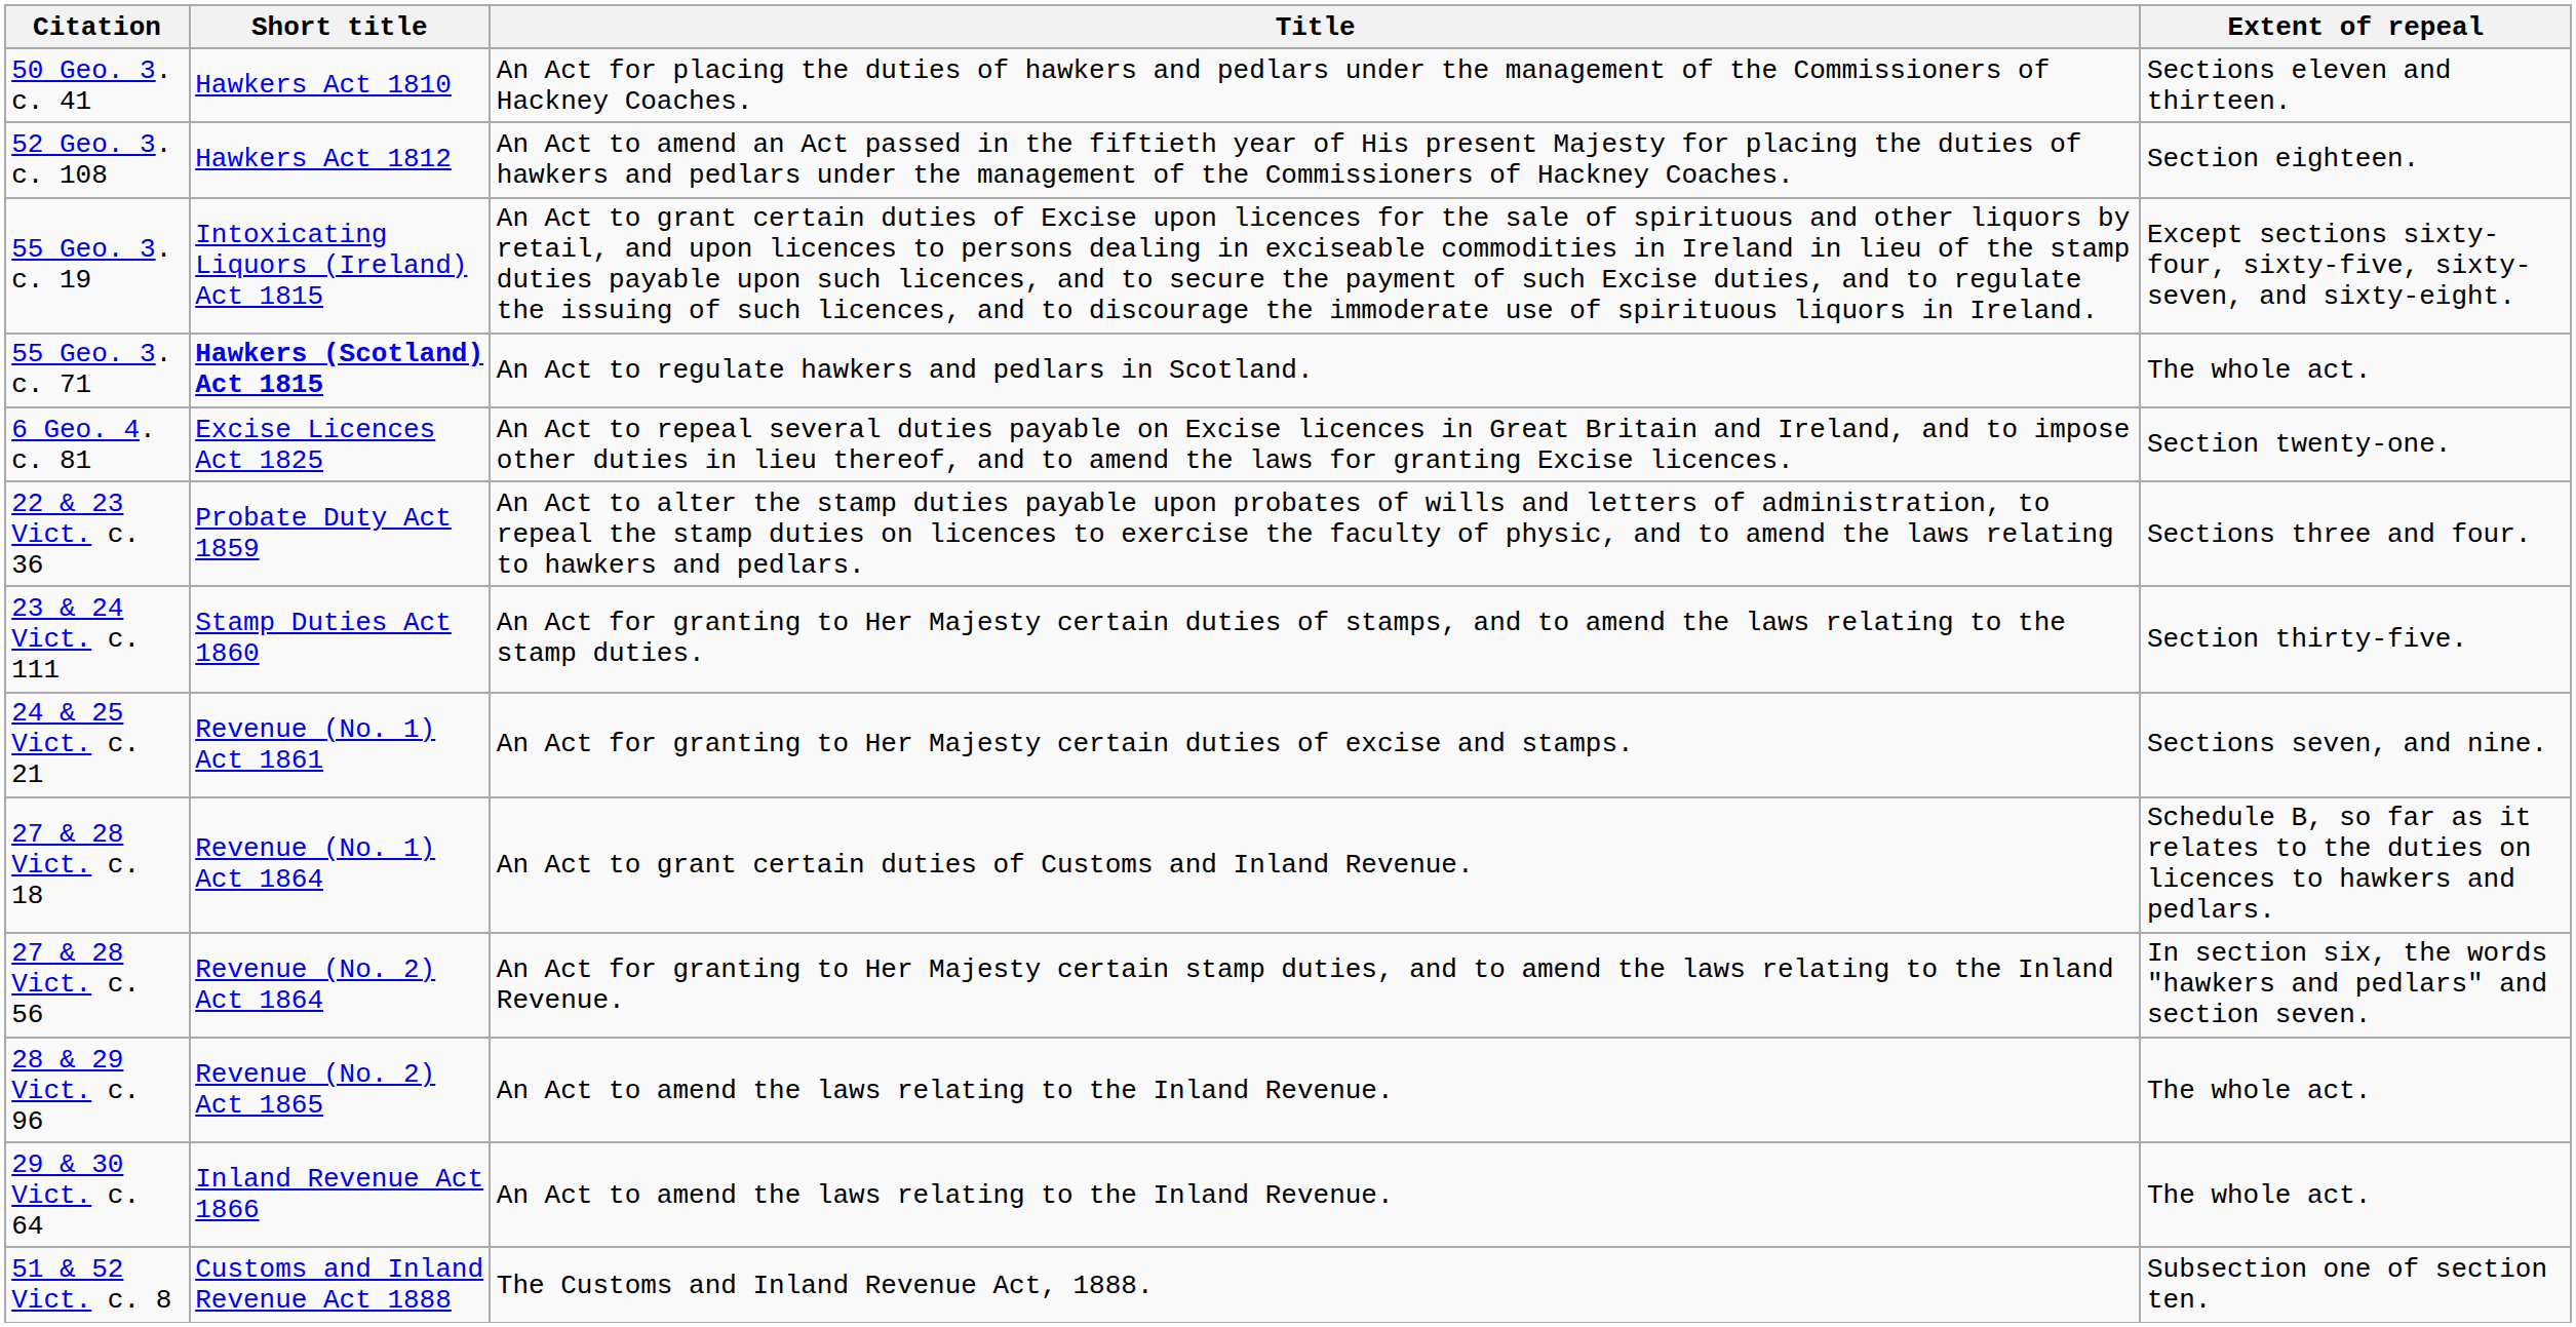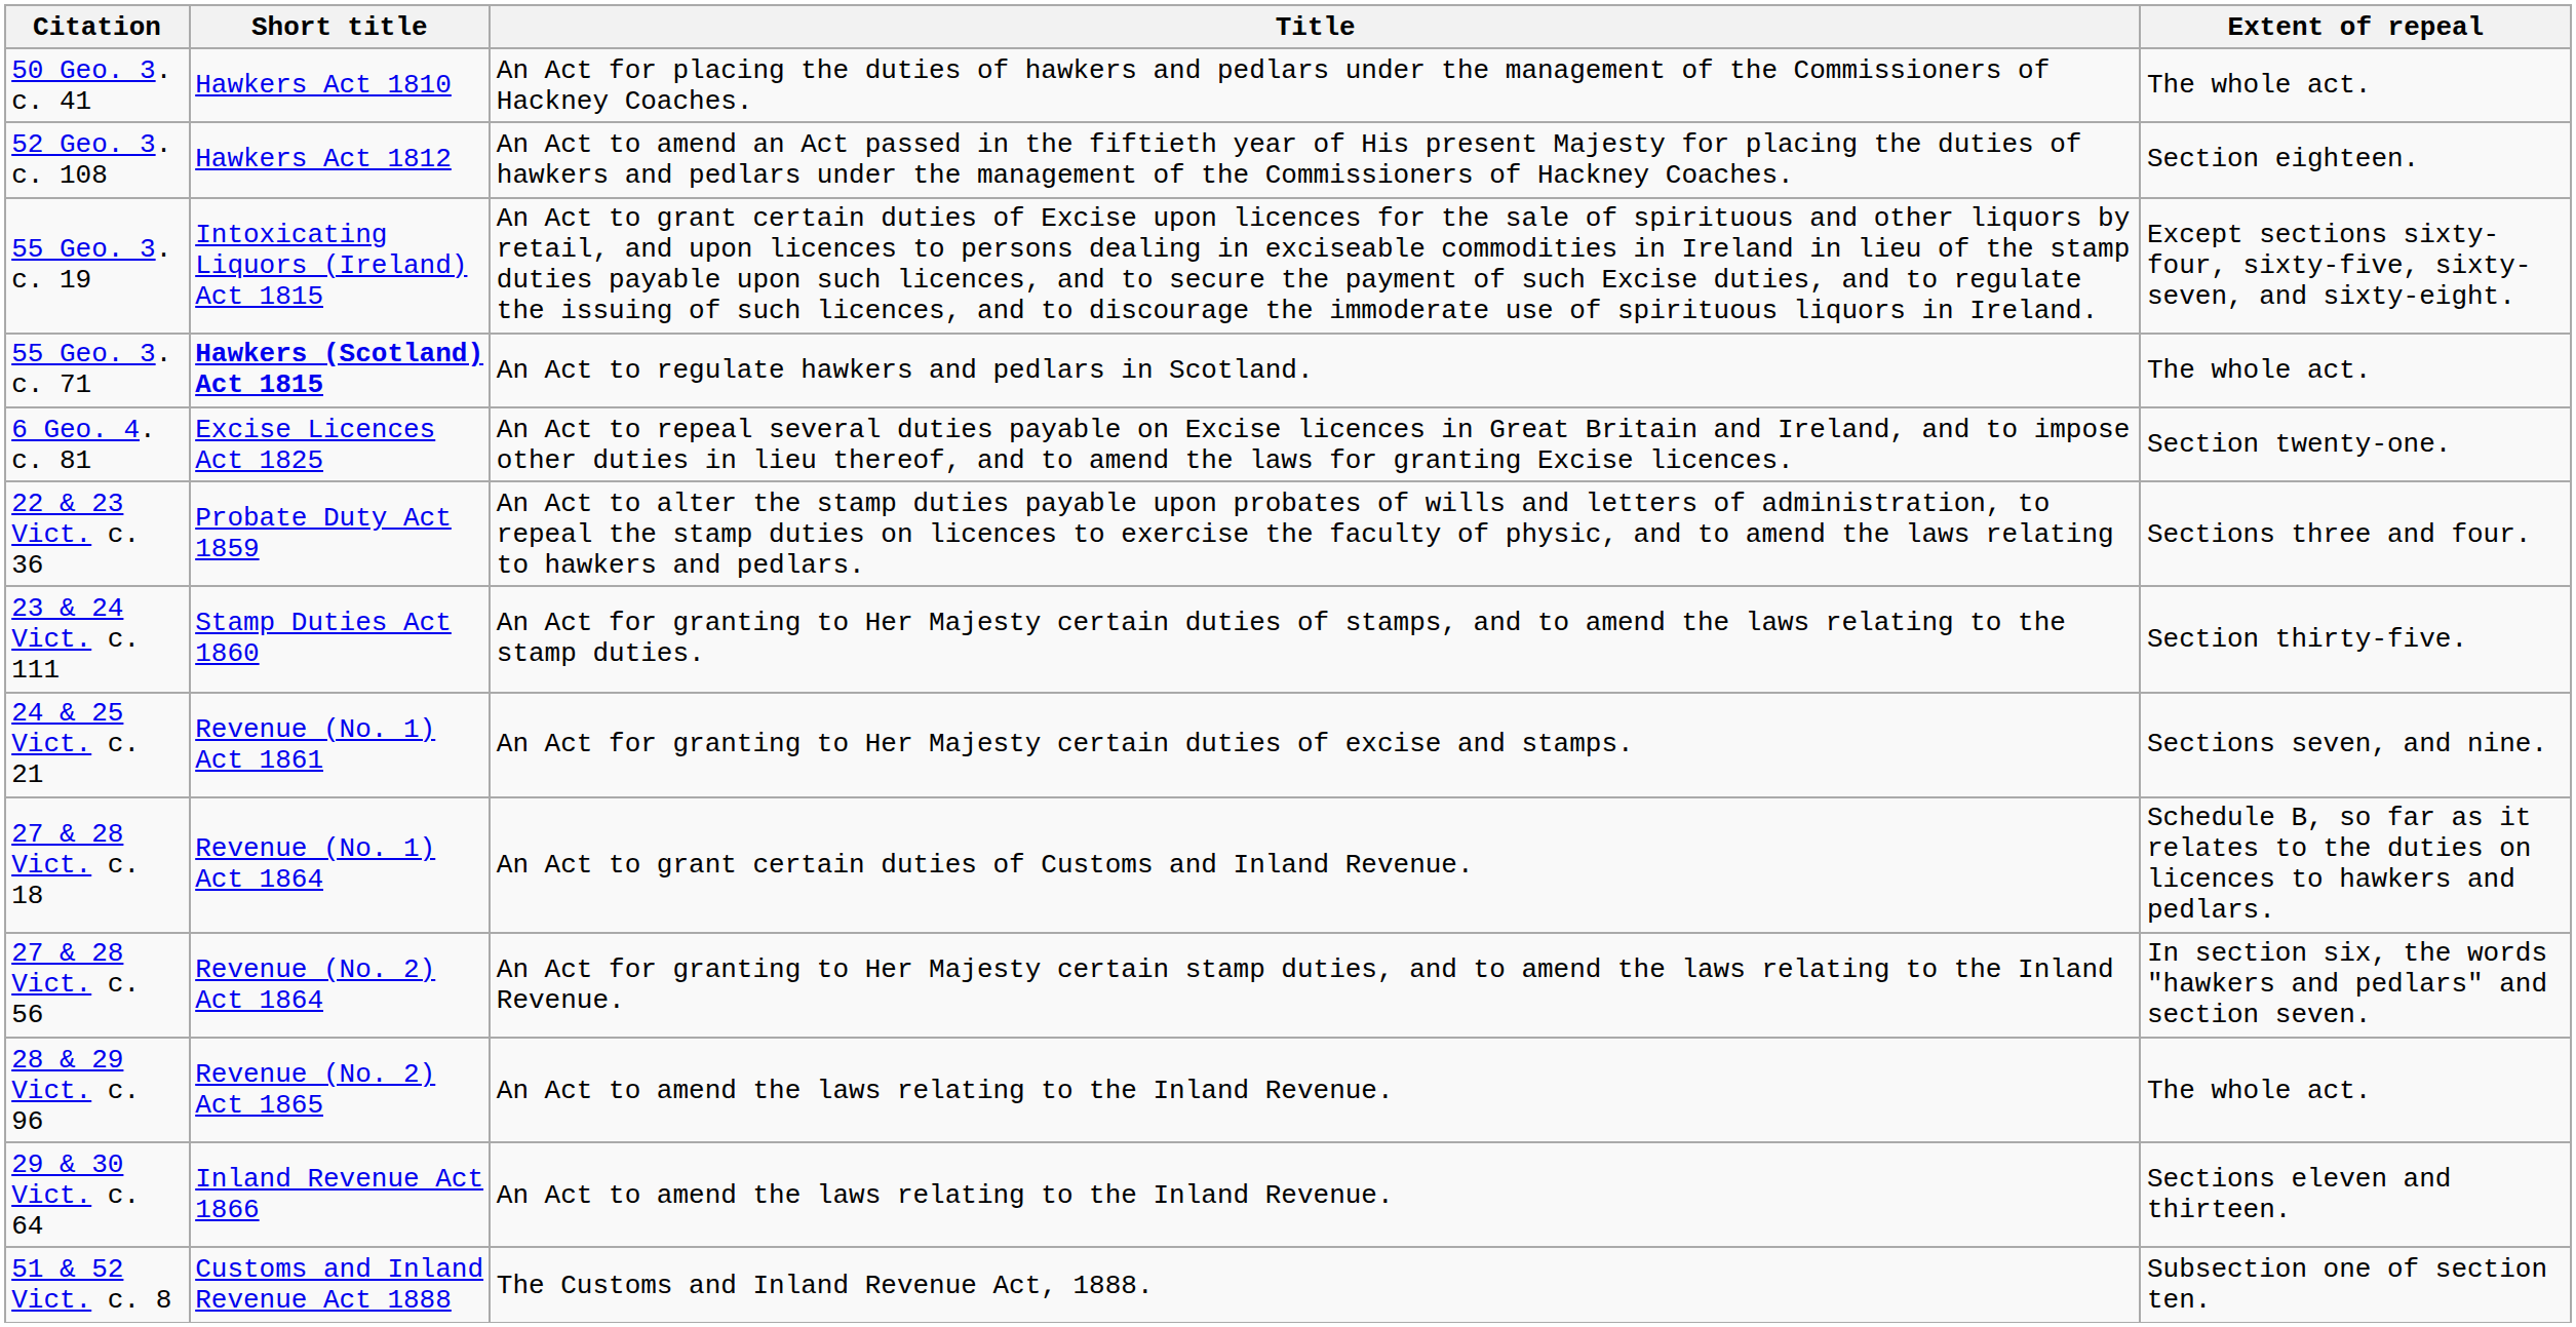50 Geo. 3. c. 41 | Extent of repeal: Sections eleven and thirteen. -> The whole act.
29 & 30 Vict. c. 64 | Extent of repeal: The whole act. -> Sections eleven and thirteen.
